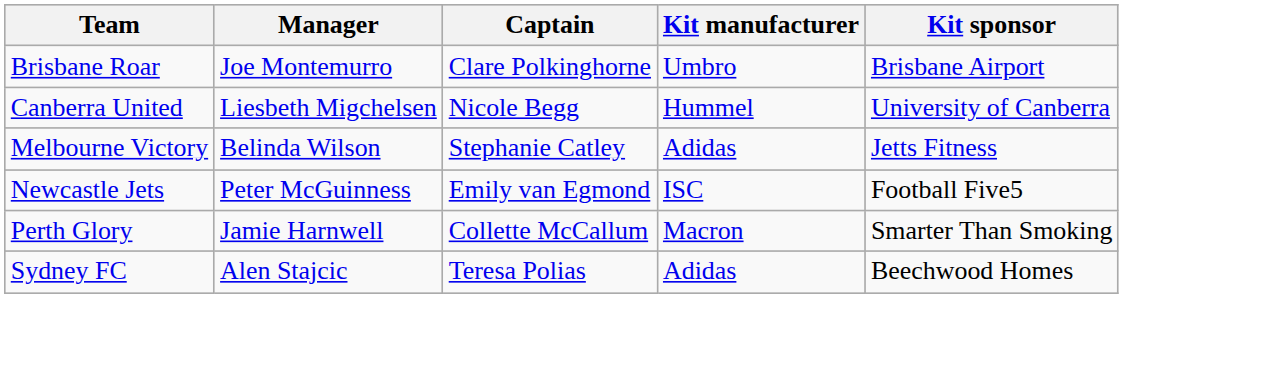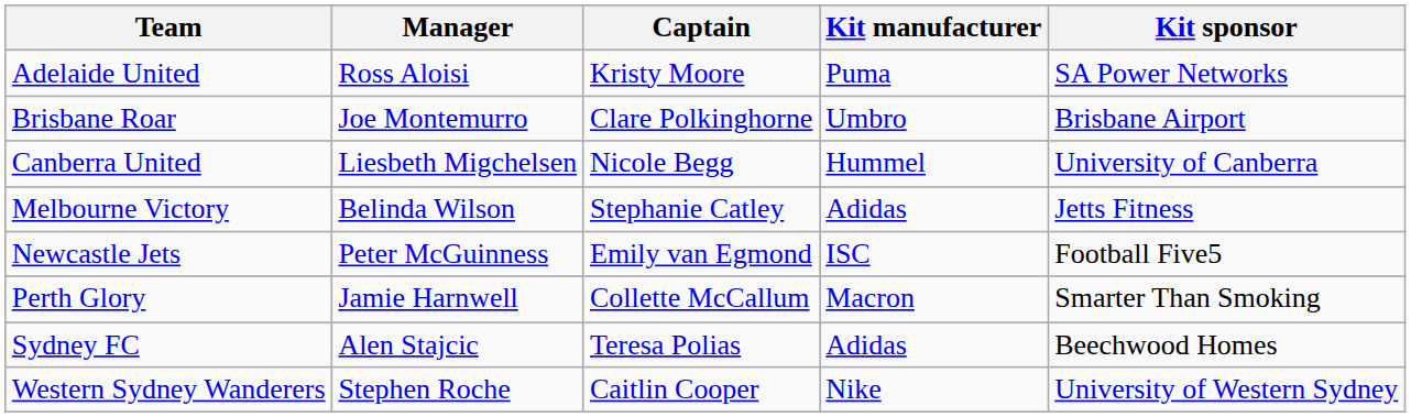+ row: Adelaide United | Ross Aloisi | Kristy Moore | Puma | SA Power Networks
+ row: Western Sydney Wanderers | Stephen Roche | Caitlin Cooper | Nike | University of Western Sydney
